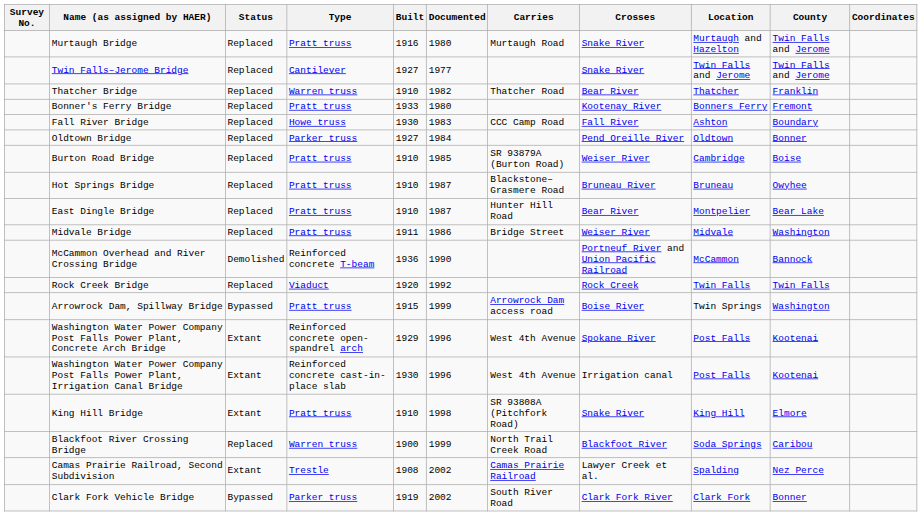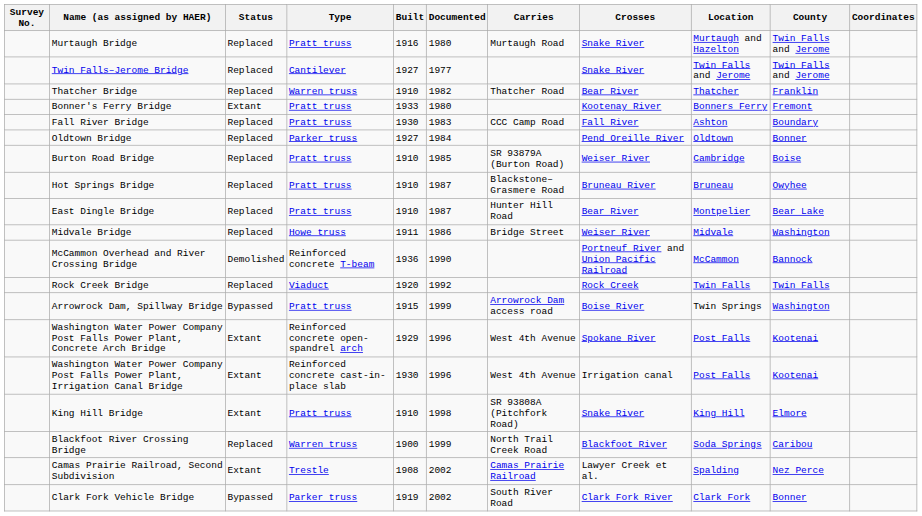Bonner's Ferry Bridge | Status: Replaced -> Extant
Fall River Bridge | Type: Howe truss -> Pratt truss
Midvale Bridge | Type: Pratt truss -> Howe truss
